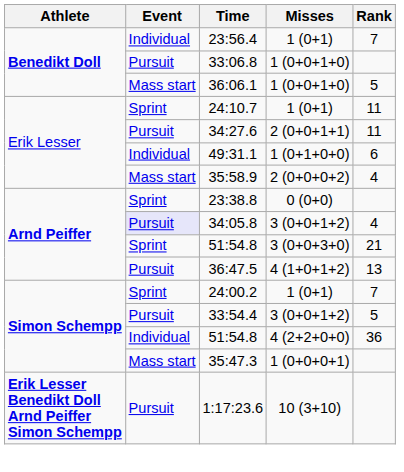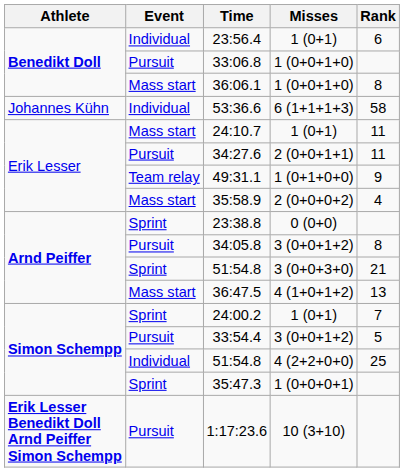23:56.4 | Rank: 7 -> 6
36:06.1 | Rank: 5 -> 8
+ row: Johannes Kühn | Individual | 53:36.6 | 6 (1+1+1+3) | 58
24:10.7 | Event: Sprint -> Mass start
49:31.1 | Event: Individual -> Team relay
49:31.1 | Rank: 6 -> 9
34:05.8 | Event: lavender background -> no background
34:05.8 | Rank: 4 -> 8
36:47.5 | Event: Pursuit -> Mass start
51:54.8 / 4 (2+2+0+0) | Rank: 36 -> 25
35:47.3 | Event: Mass start -> Sprint
